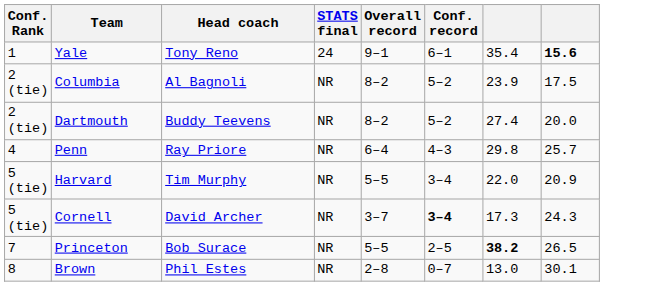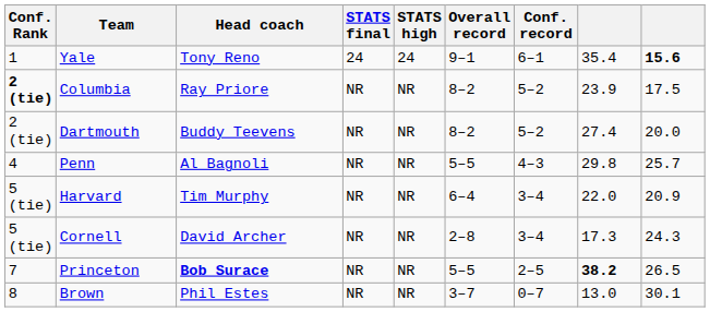+ column: STATS high | 24 | NR | NR | NR | NR | NR | NR | NR
Columbia | Conf. Rank: normal -> bold
Columbia | Head coach: Al Bagnoli -> Ray Priore
Penn | Head coach: Ray Priore -> Al Bagnoli
Penn | Overall record: 6–4 -> 5–5
Harvard | Overall record: 5–5 -> 6–4
Cornell | Overall record: 3–7 -> 2–8
Cornell | Conf. record: bold -> normal
Princeton | Head coach: normal -> bold
Brown | Overall record: 2–8 -> 3–7
